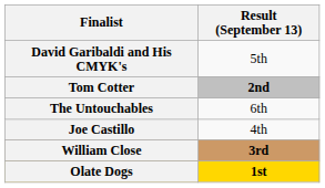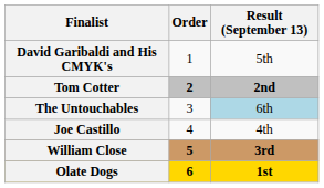+ column: Order | 1 | 2 | 3 | 4 | 5 | 6
The Untouchables | Result (September 13): no background -> lightblue background
